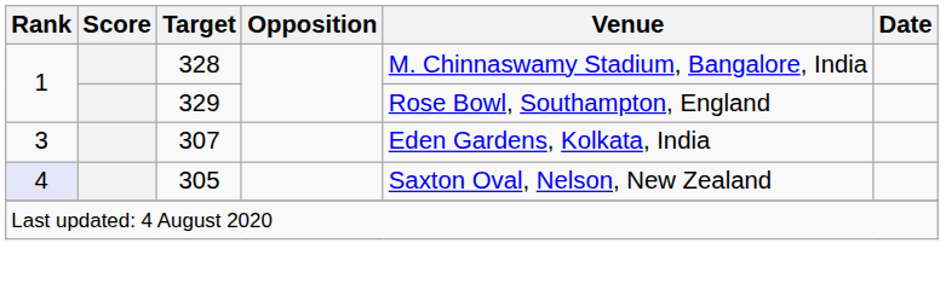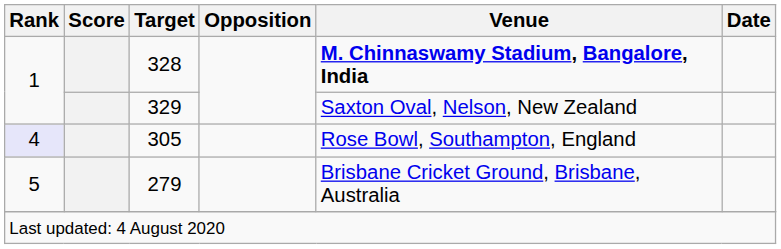328 | Venue: normal -> bold
329 | Venue: Rose Bowl, Southampton, England -> Saxton Oval, Nelson, New Zealand
- row: 3 | 307 | Eden Gardens, Kolkata, India
305 | Venue: Saxton Oval, Nelson, New Zealand -> Rose Bowl, Southampton, England
+ row: 5 | 279 | Brisbane Cricket Ground, Brisbane, Australia
